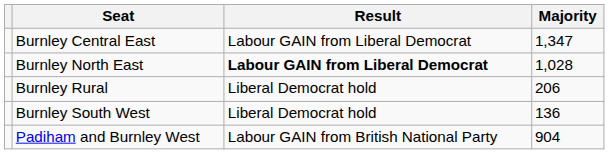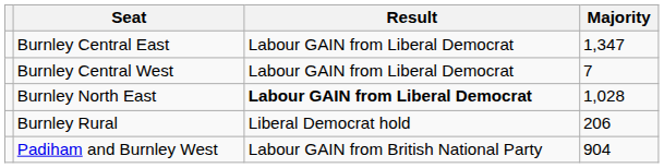+ row: Burnley Central West | Labour GAIN from Liberal Democrat | 7
- row: Burnley South West | Liberal Democrat hold | 136
